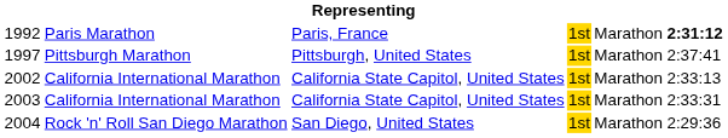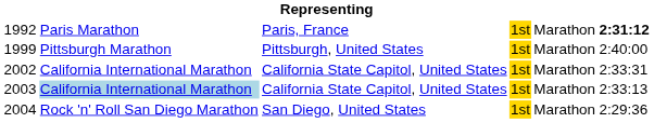- row: 1997 | Pittsburgh Marathon | Pittsburgh, United States | 1st | Marathon | 2:37:41
+ row: 1999 | Pittsburgh Marathon | Pittsburgh, United States | 1st | Marathon | 2:40:00
2002 | column 6: 2:33:13 -> 2:33:31
2003 | column 2: no background -> lightblue background
2003 | column 6: 2:33:31 -> 2:33:13
